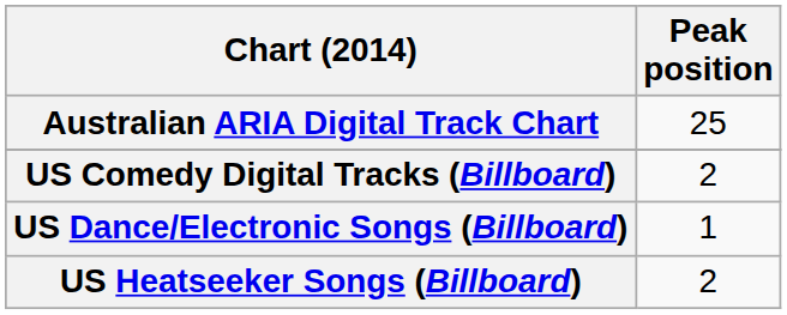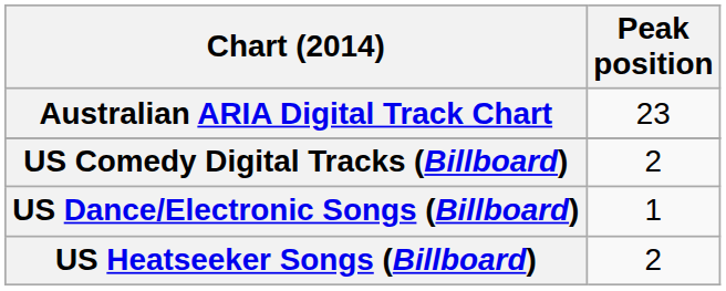Australian ARIA Digital Track Chart | Peak position: 25 -> 23
